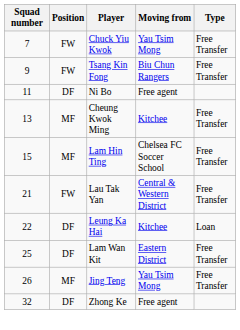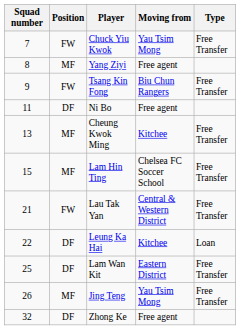+ row: 8 | MF | Yang Ziyi | Free agent
